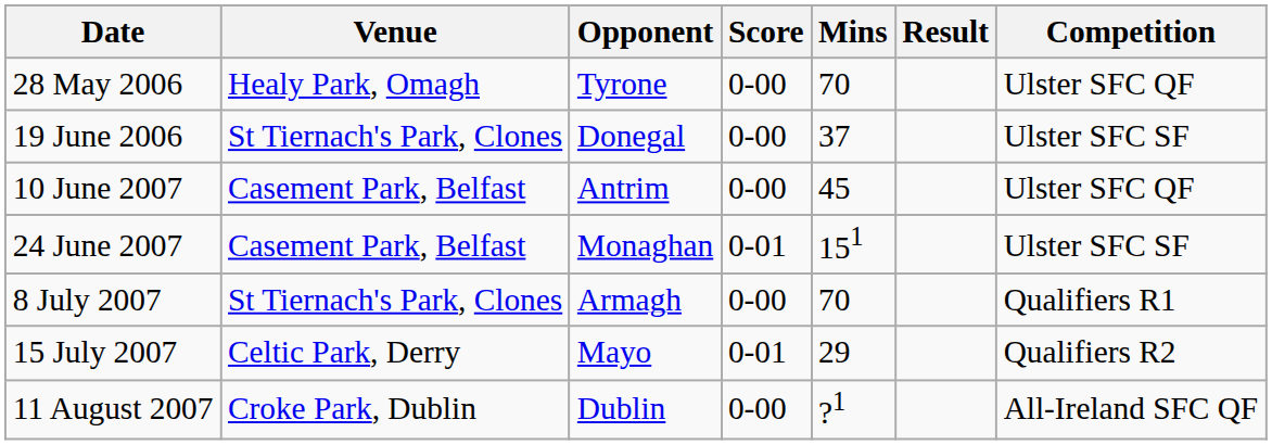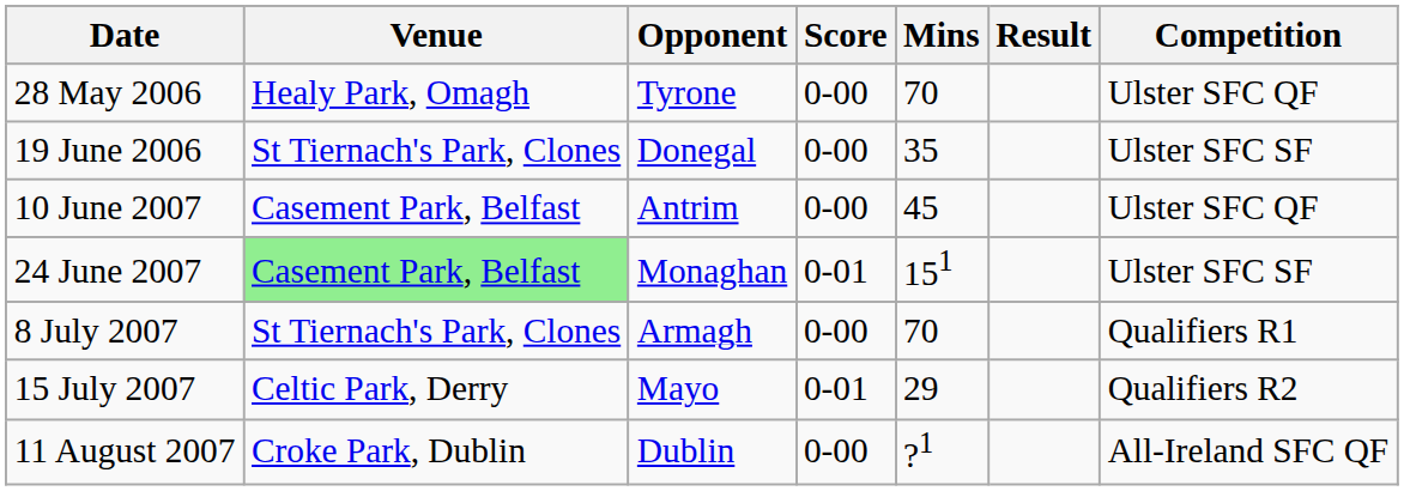19 June 2006 | Mins: 37 -> 35
24 June 2007 | Venue: no background -> lightgreen background
